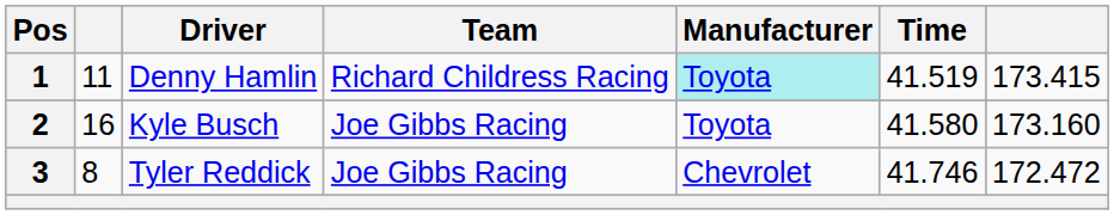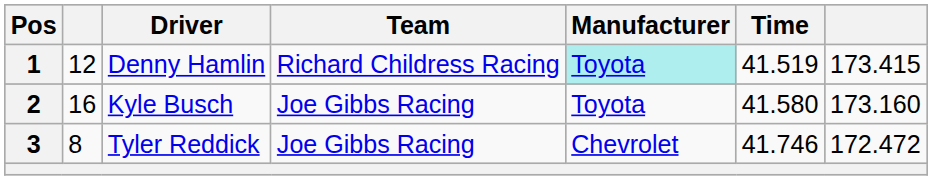1 | column 2: 11 -> 12
